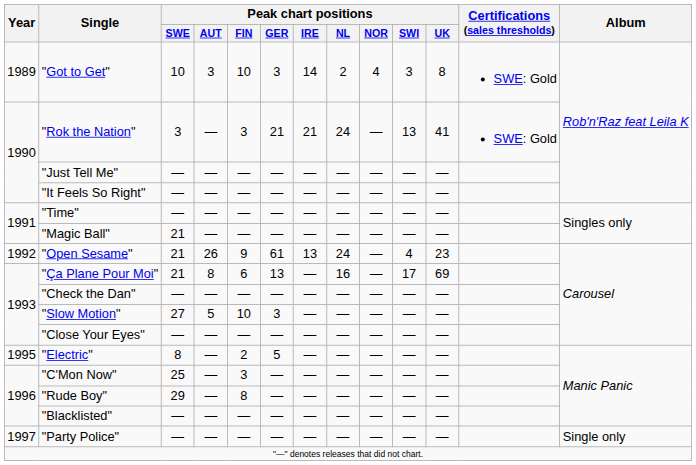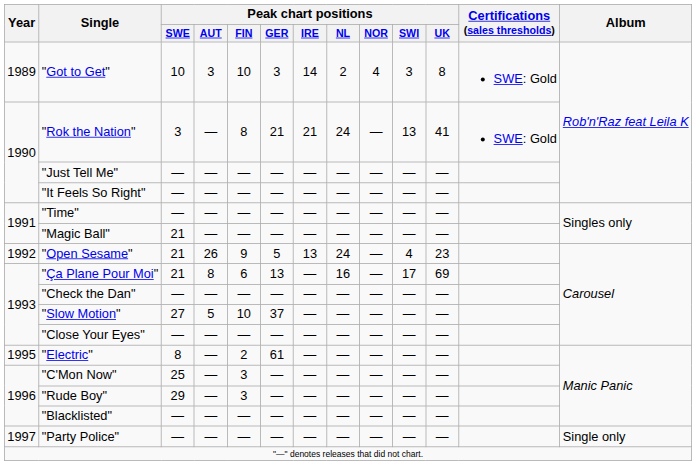"Rok the Nation" | Peak chart positions / FIN: 3 -> 8
"Open Sesame" | Peak chart positions / GER: 61 -> 5
"Slow Motion" | Peak chart positions / GER: 3 -> 37
"Electric" | Peak chart positions / GER: 5 -> 61
"Rude Boy" | Peak chart positions / FIN: 8 -> 3
